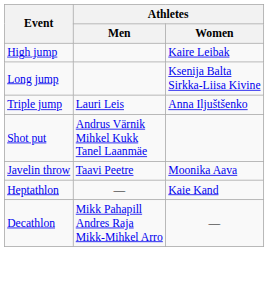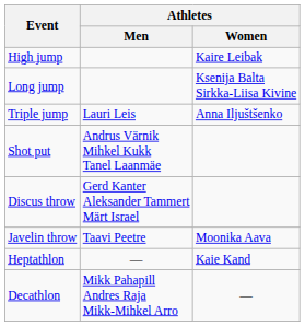+ row: Discus throw | Gerd Kanter Aleksander Tammert Märt Israel
